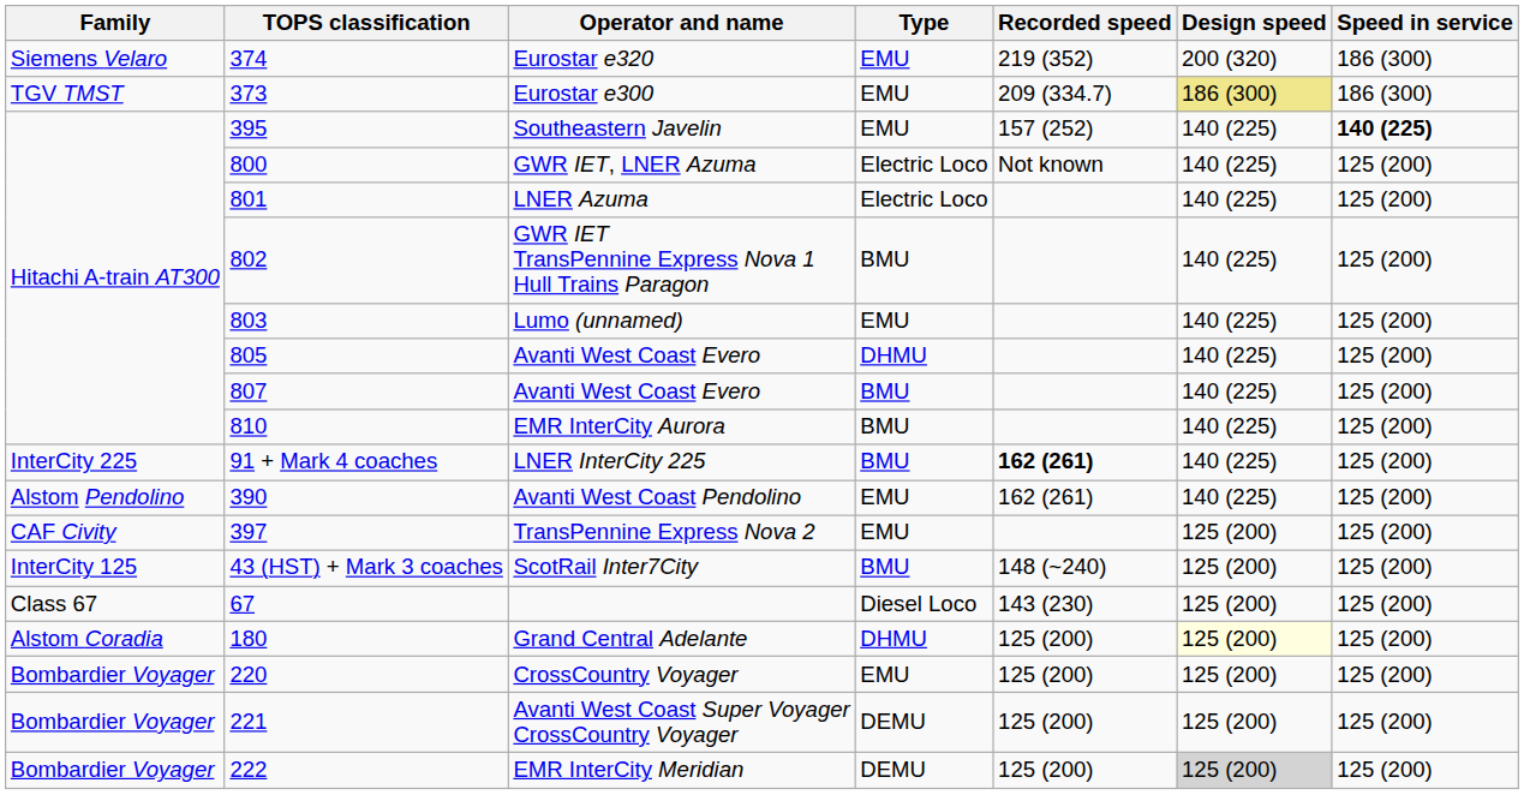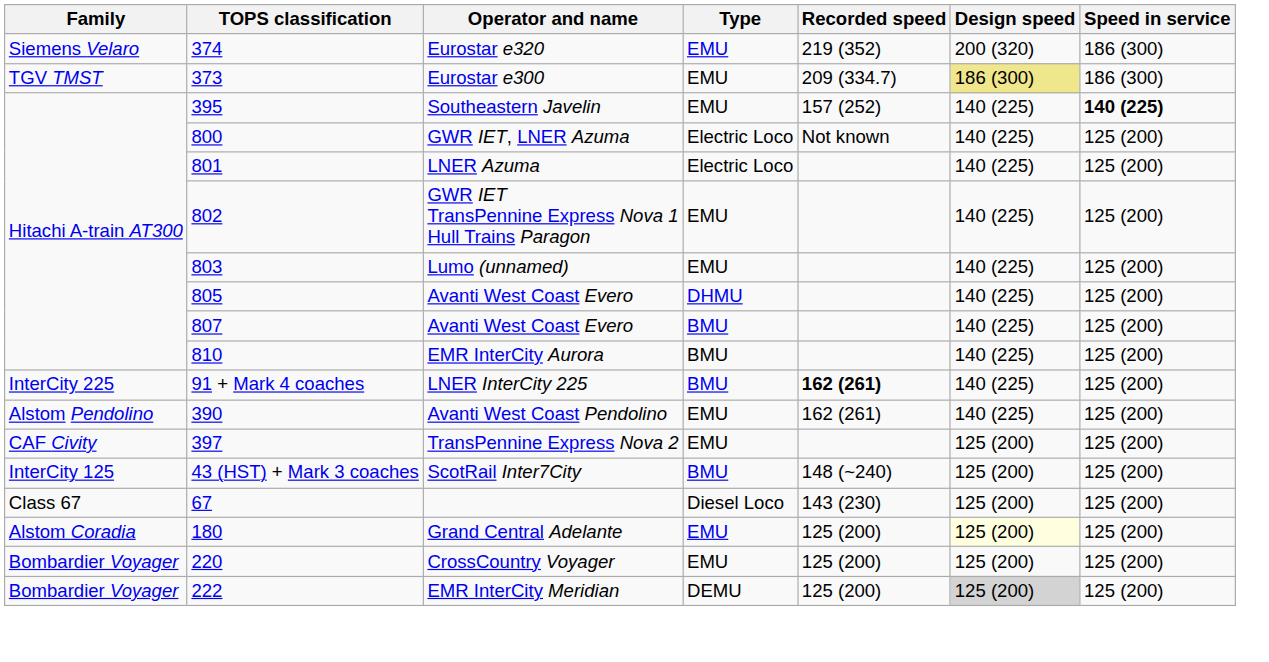GWR IET TransPennine Express Nova 1 Hull Trains Paragon | Type: BMU -> EMU
Grand Central Adelante | Type: DHMU -> EMU
- row: Bombardier Voyager | 221 | Avanti West Coast Super Voyager CrossCountry Voyager | DEMU | 125 (200) | 125 (200) | 125 (200)
